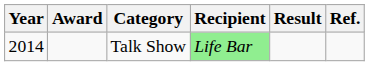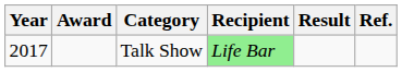Talk Show | Year: 2014 -> 2017
